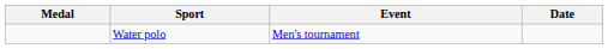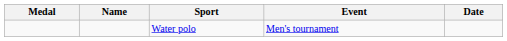+ column: Name
